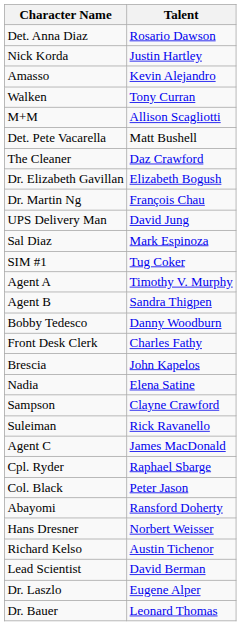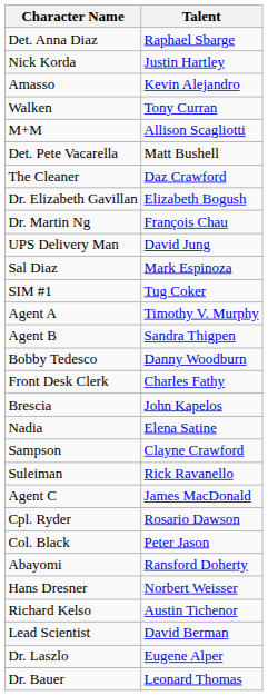Det. Anna Diaz | Talent: Rosario Dawson -> Raphael Sbarge
Cpl. Ryder | Talent: Raphael Sbarge -> Rosario Dawson
